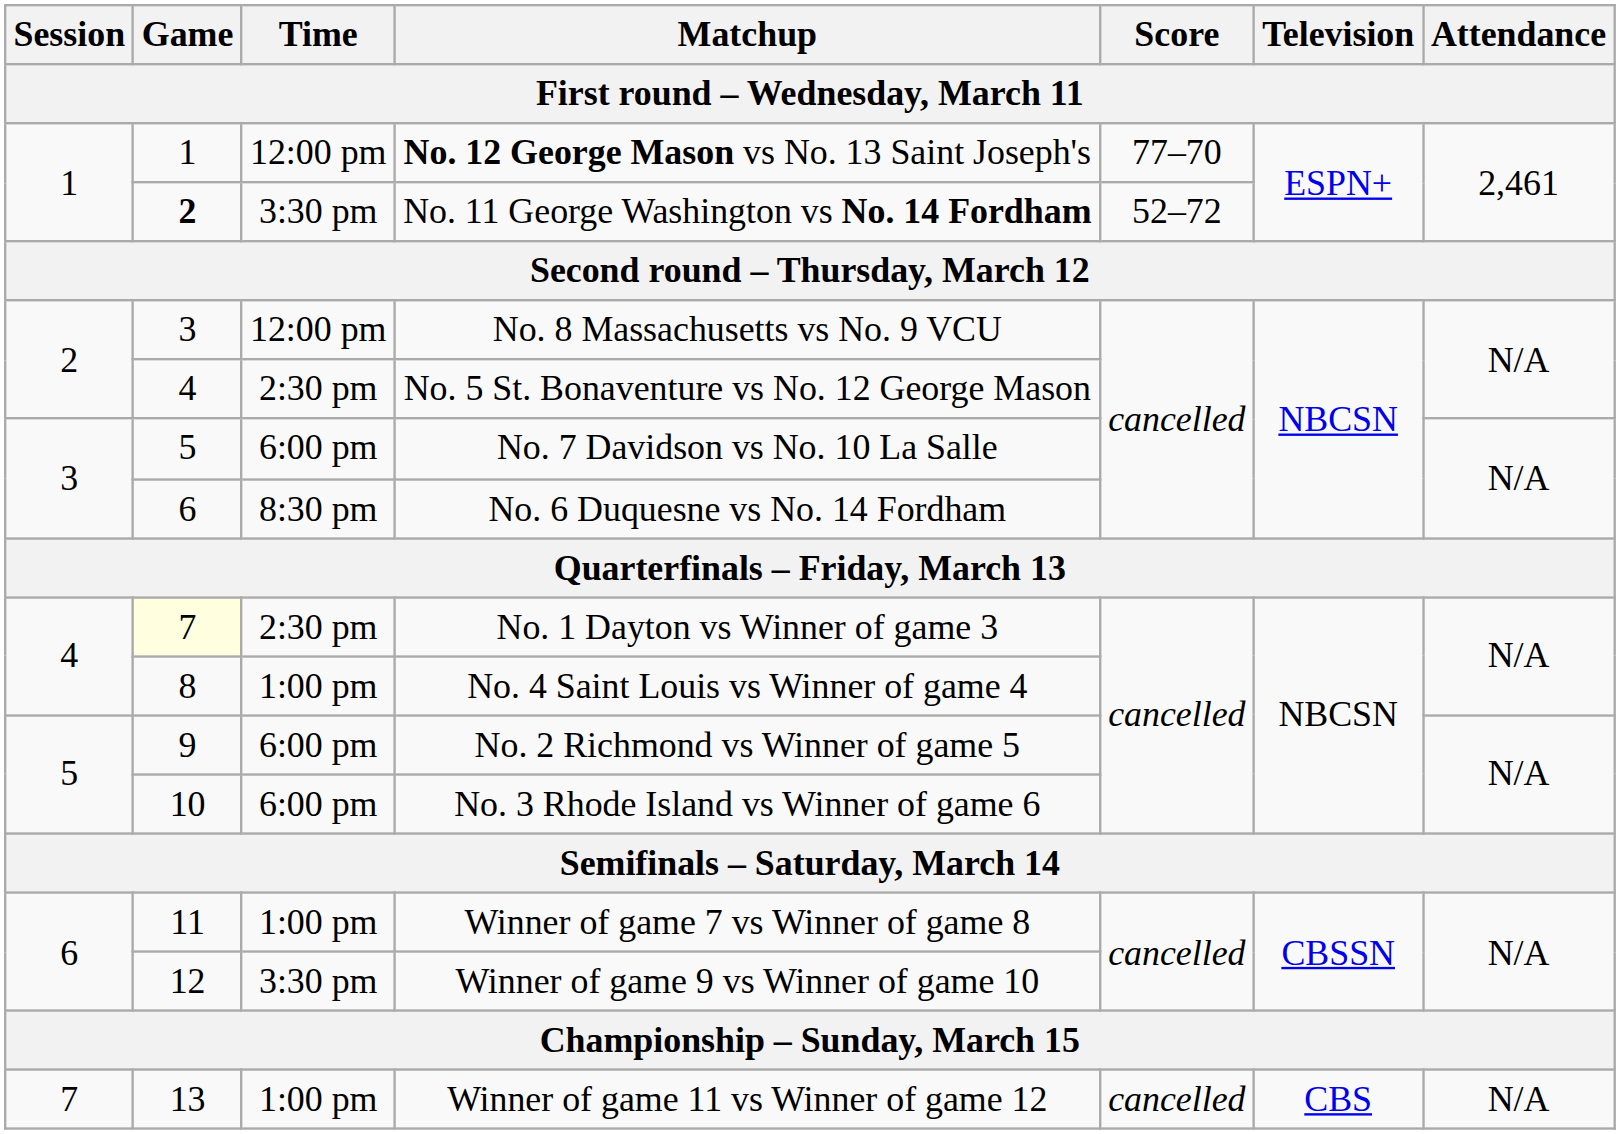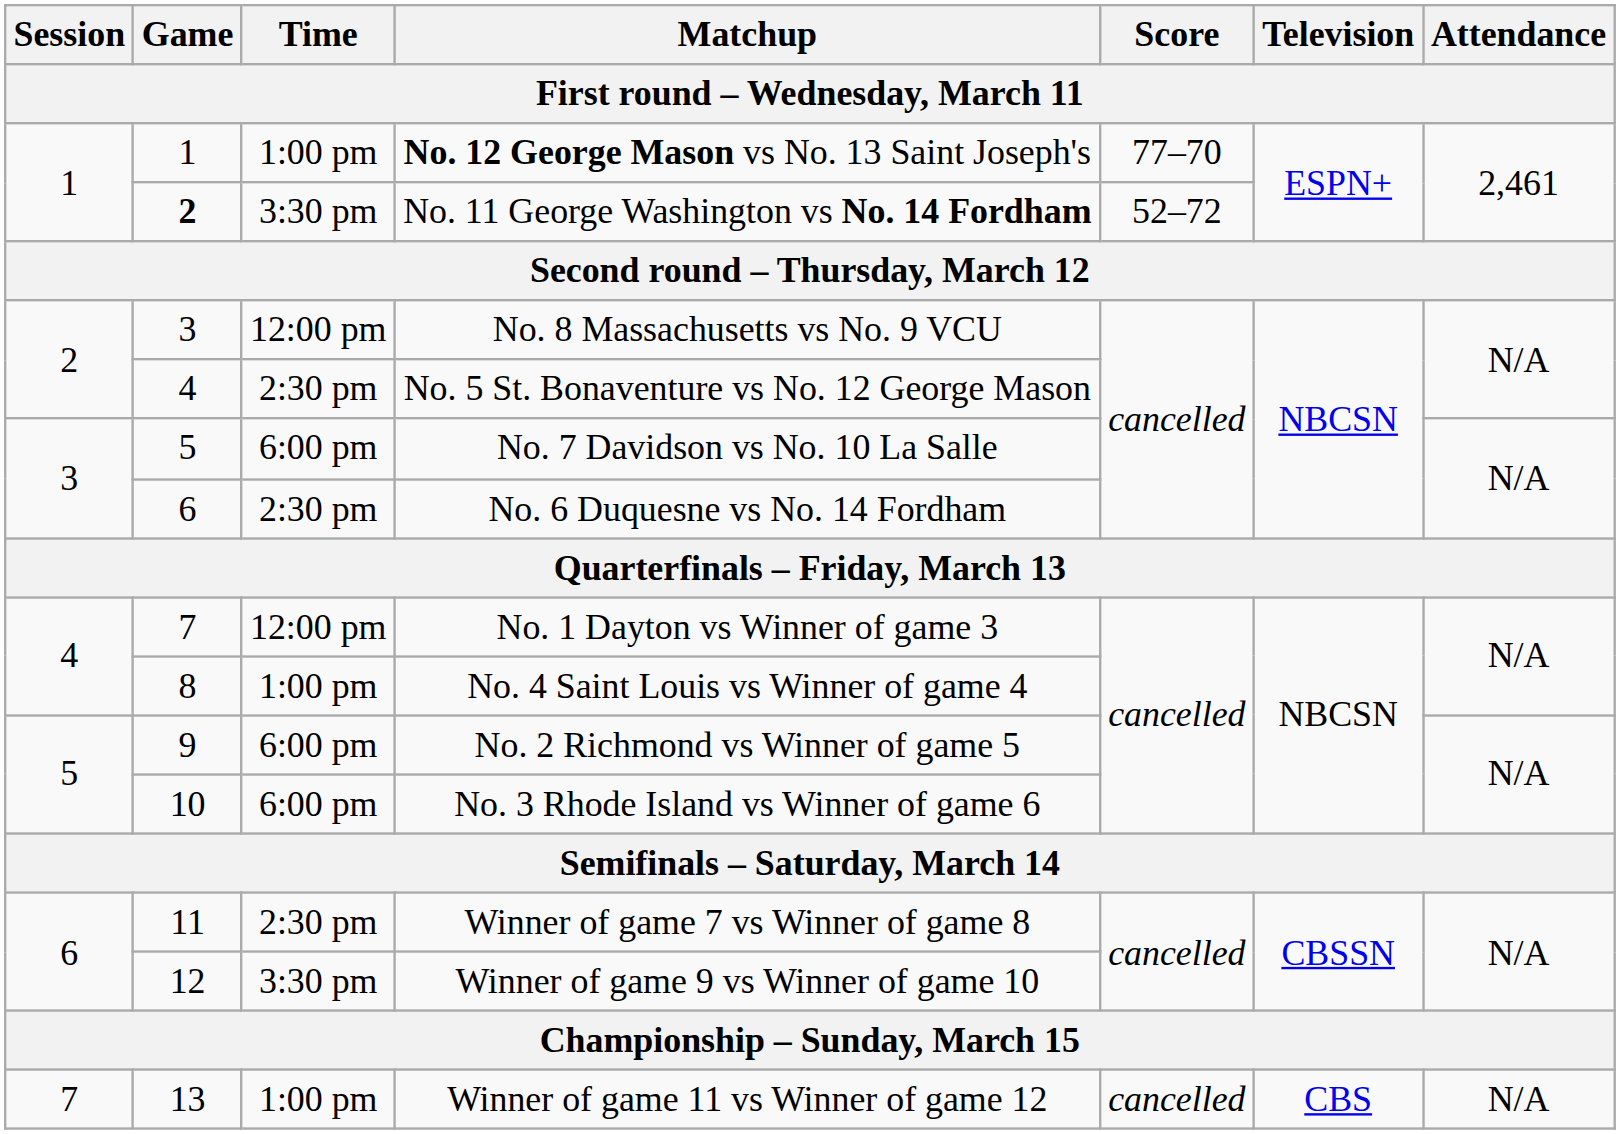No. 12 George Mason vs No. 13 Saint Joseph's | Time: 12:00 pm -> 1:00 pm
No. 6 Duquesne vs No. 14 Fordham | Time: 8:30 pm -> 2:30 pm
No. 1 Dayton vs Winner of game 3 | Game: lightyellow background -> no background
No. 1 Dayton vs Winner of game 3 | Time: 2:30 pm -> 12:00 pm
Winner of game 7 vs Winner of game 8 | Time: 1:00 pm -> 2:30 pm
